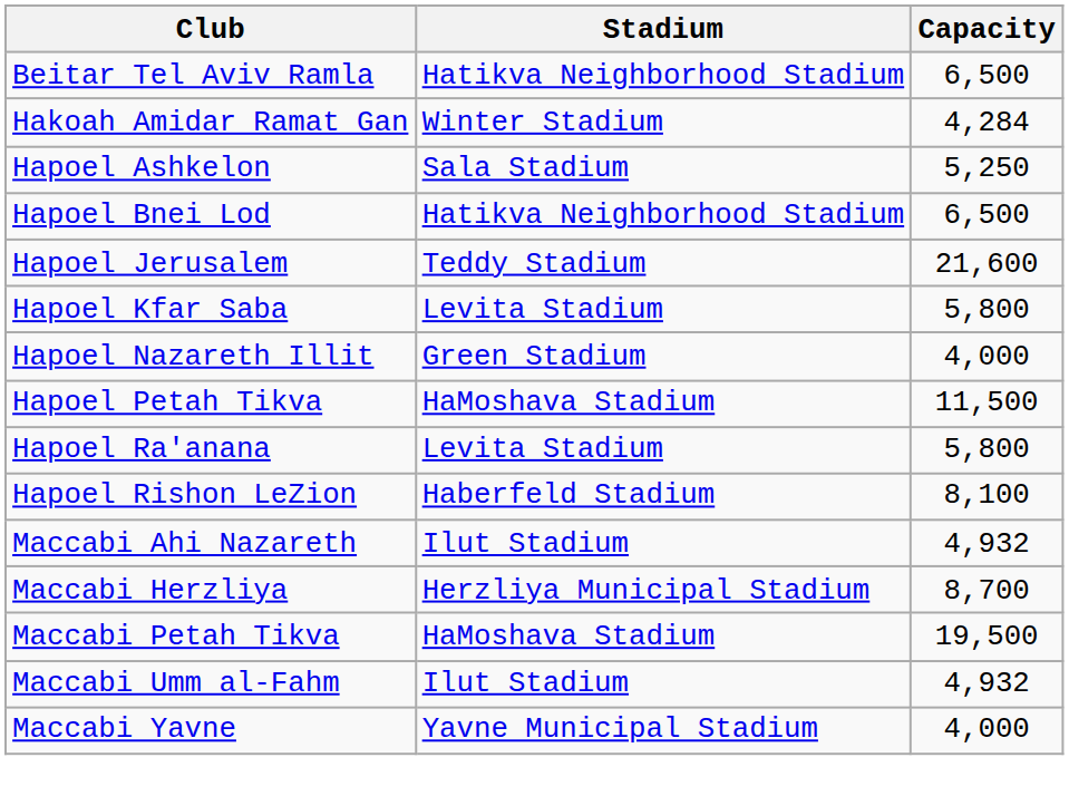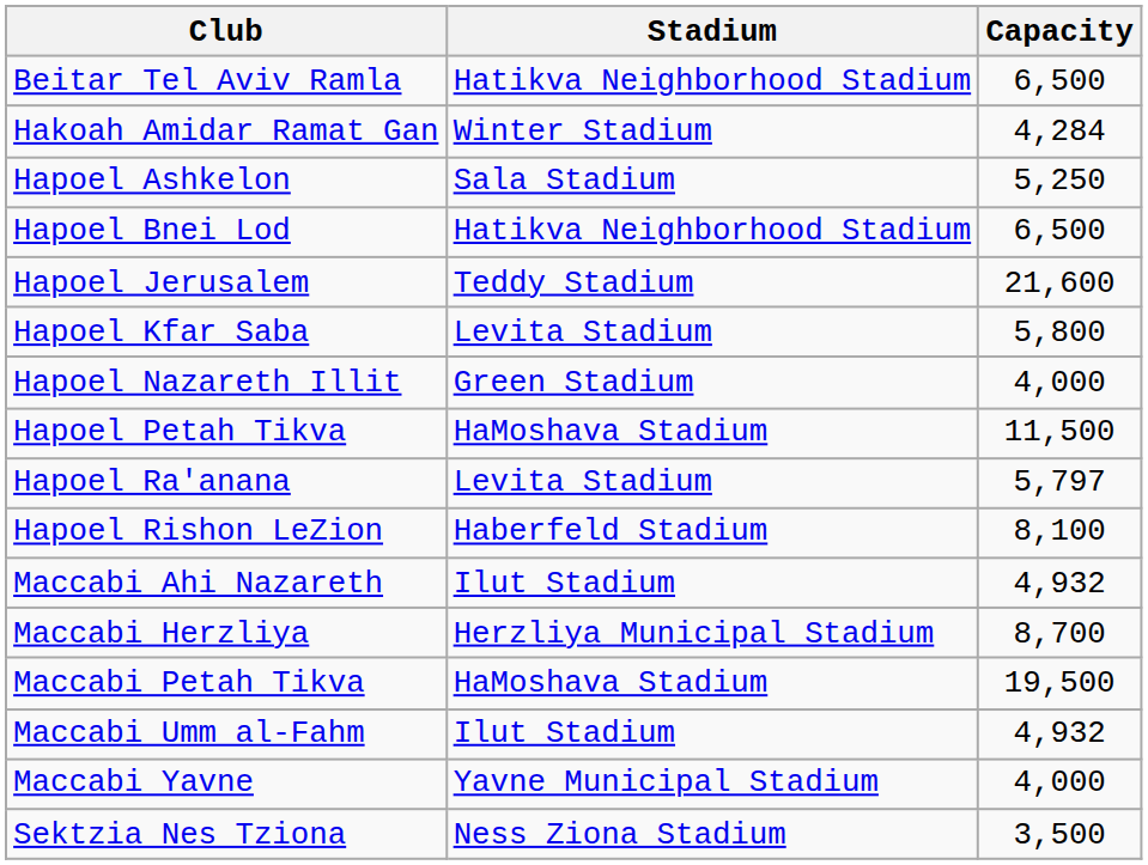Hapoel Ra'anana | Capacity: 5,800 -> 5,797
+ row: Sektzia Nes Tziona | Ness Ziona Stadium | 3,500
